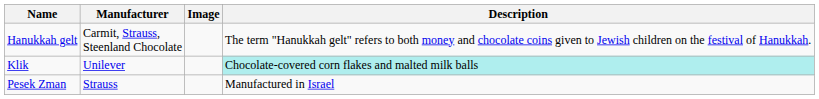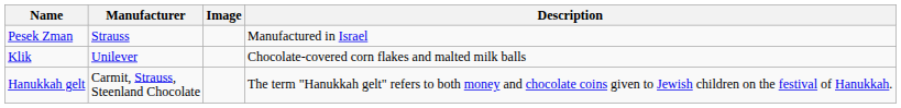rows swapped: Hanukkah gelt <-> Pesek Zman
Klik | Description: paleturquoise background -> no background
